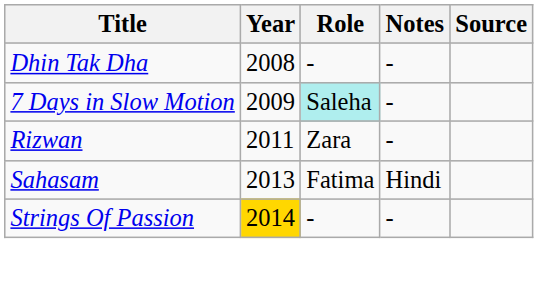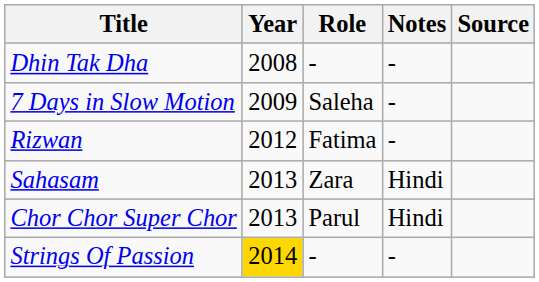7 Days in Slow Motion | Role: paleturquoise background -> no background
Rizwan | Year: 2011 -> 2012
Rizwan | Role: Zara -> Fatima
Sahasam | Role: Fatima -> Zara
+ row: Chor Chor Super Chor | 2013 | Parul | Hindi
